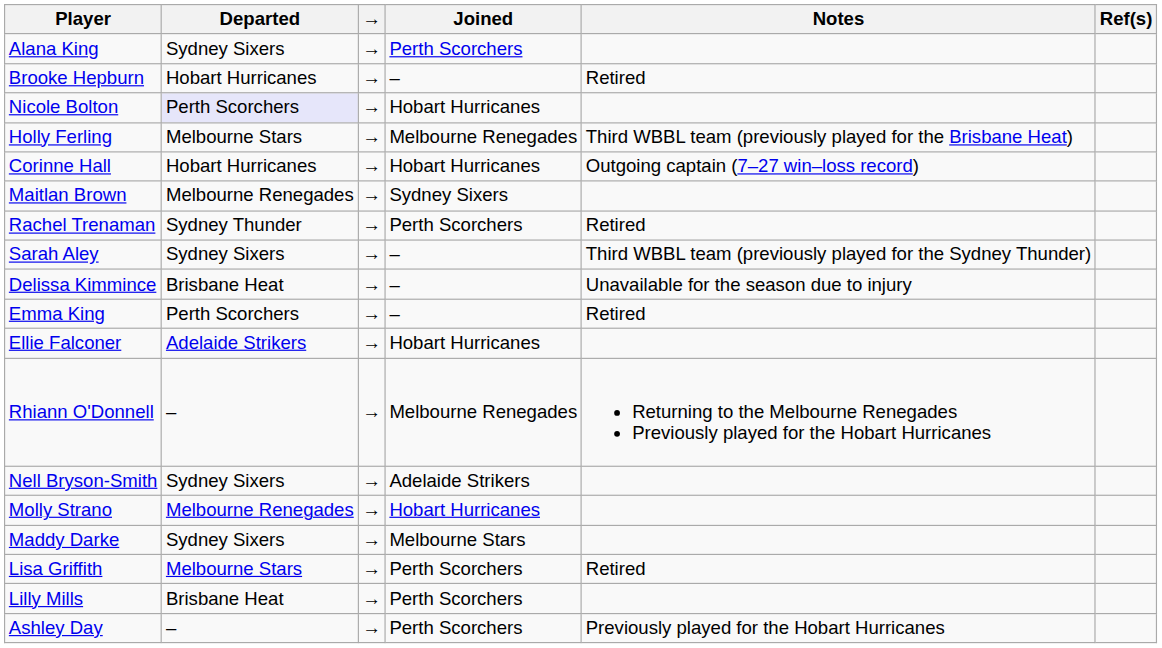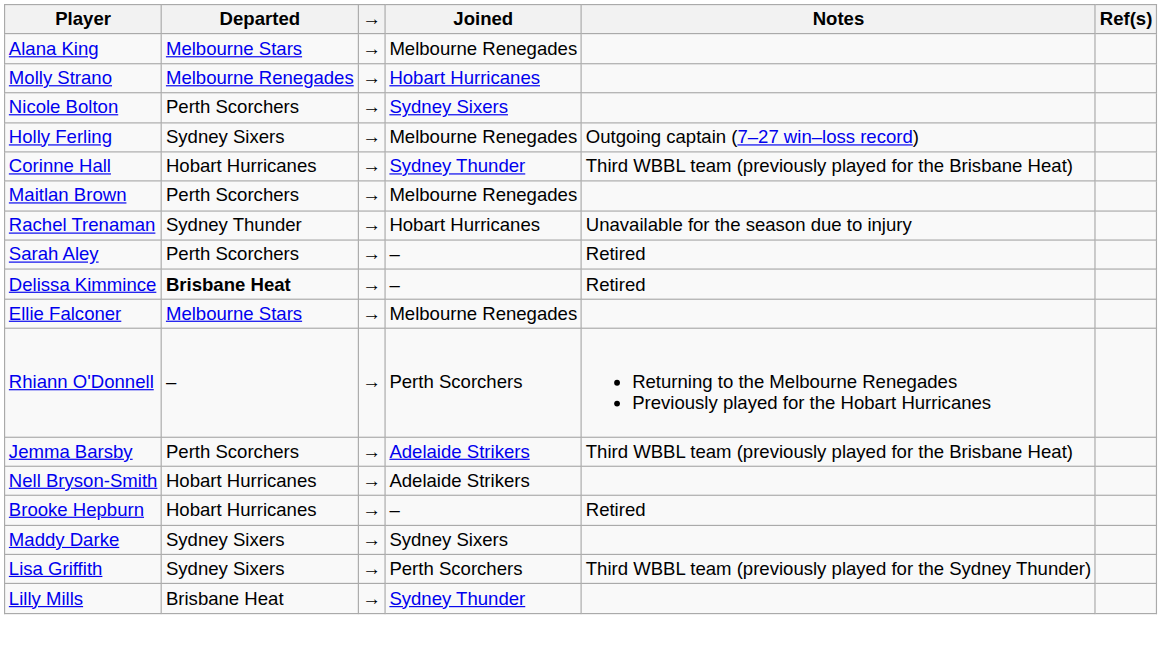Alana King | Departed: Sydney Sixers -> Melbourne Stars
Alana King | Joined: Perth Scorchers -> Melbourne Renegades
rows swapped: Molly Strano <-> Brooke Hepburn
Nicole Bolton | Departed: lavender background -> no background
Nicole Bolton | Joined: Hobart Hurricanes -> Sydney Sixers
Holly Ferling | Departed: Melbourne Stars -> Sydney Sixers
Holly Ferling | Notes: Third WBBL team (previously played for the Brisbane Heat) -> Outgoing captain (7–27 win–loss record)
Corinne Hall | Joined: Hobart Hurricanes -> Sydney Thunder
Corinne Hall | Notes: Outgoing captain (7–27 win–loss record) -> Third WBBL team (previously played for the Brisbane Heat)
Maitlan Brown | Departed: Melbourne Renegades -> Perth Scorchers
Maitlan Brown | Joined: Sydney Sixers -> Melbourne Renegades
Rachel Trenaman | Joined: Perth Scorchers -> Hobart Hurricanes
Rachel Trenaman | Notes: Retired -> Unavailable for the season due to injury
Sarah Aley | Departed: Sydney Sixers -> Perth Scorchers
Sarah Aley | Notes: Third WBBL team (previously played for the Sydney Thunder) -> Retired
Delissa Kimmince | Departed: normal -> bold
Delissa Kimmince | Notes: Unavailable for the season due to injury -> Retired
- row: Emma King | Perth Scorchers | → | – | Retired
Ellie Falconer | Departed: Adelaide Strikers -> Melbourne Stars
Ellie Falconer | Joined: Hobart Hurricanes -> Melbourne Renegades
Rhiann O'Donnell | Joined: Melbourne Renegades -> Perth Scorchers
+ row: Jemma Barsby | Perth Scorchers | → | Adelaide Strikers | Third WBBL team (previously played for the Brisbane Heat)
Nell Bryson-Smith | Departed: Sydney Sixers -> Hobart Hurricanes
Maddy Darke | Joined: Melbourne Stars -> Sydney Sixers
Lisa Griffith | Departed: Melbourne Stars -> Sydney Sixers
Lisa Griffith | Notes: Retired -> Third WBBL team (previously played for the Sydney Thunder)
Lilly Mills | Joined: Perth Scorchers -> Sydney Thunder
- row: Ashley Day | – | → | Perth Scorchers | Previously played for the Hobart Hurricanes
